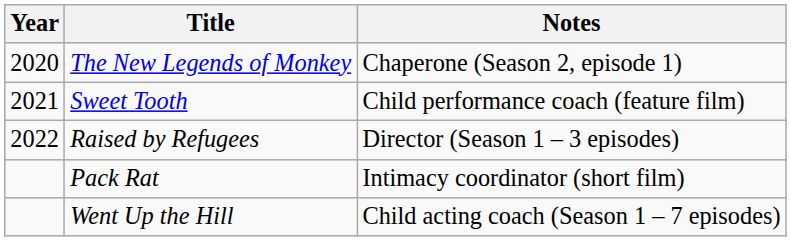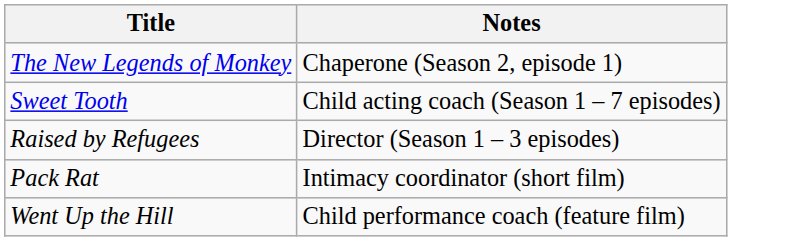- column: Year | 2020 | 2021 | 2022
Sweet Tooth | Notes: Child performance coach (feature film) -> Child acting coach (Season 1 – 7 episodes)
Went Up the Hill | Notes: Child acting coach (Season 1 – 7 episodes) -> Child performance coach (feature film)
